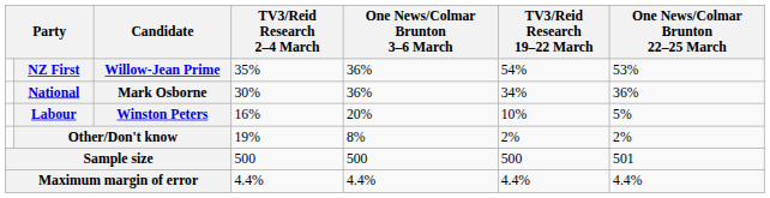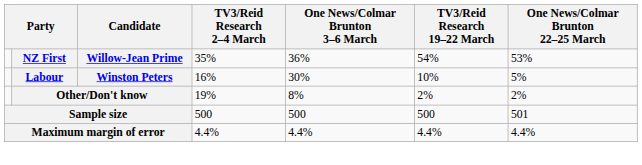- row: National | Mark Osborne | 30% | 36% | 34% | 36%
Labour | One News/Colmar Brunton 3–6 March: 20% -> 30%
